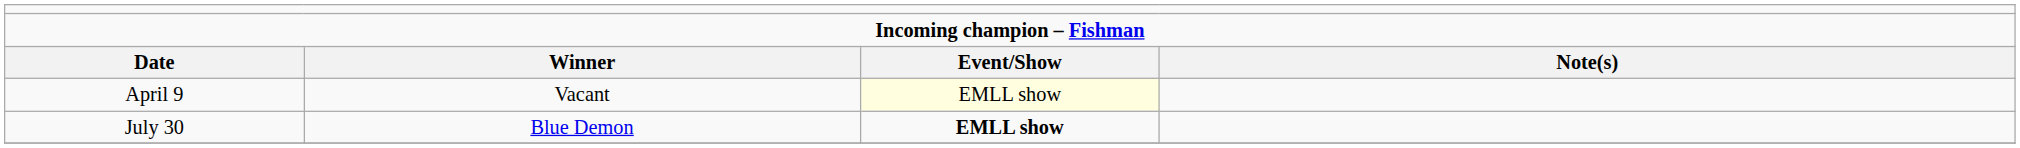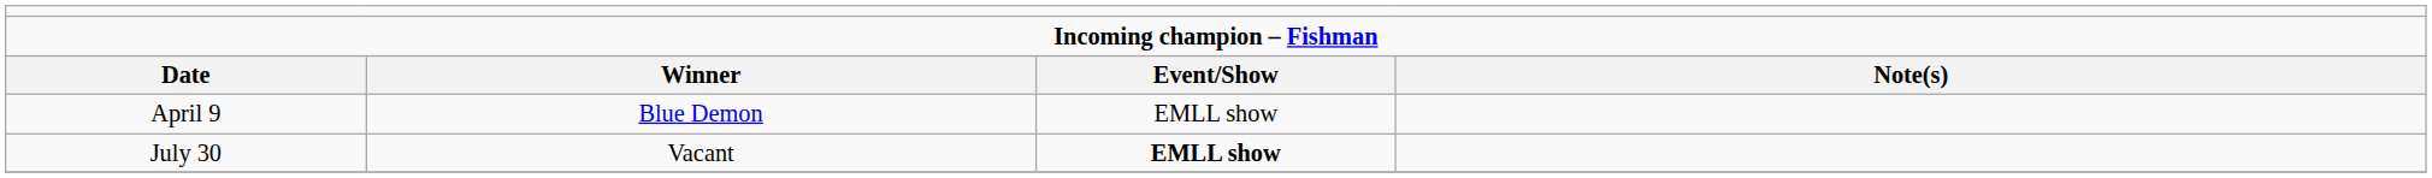April 9 | column 2: Vacant -> Blue Demon
April 9 | column 3: lightyellow background -> no background
July 30 | column 2: Blue Demon -> Vacant
